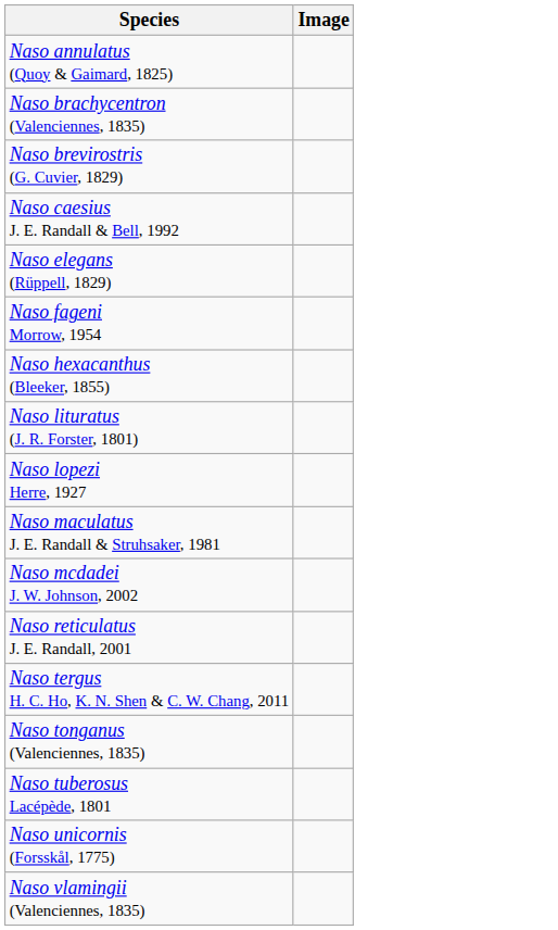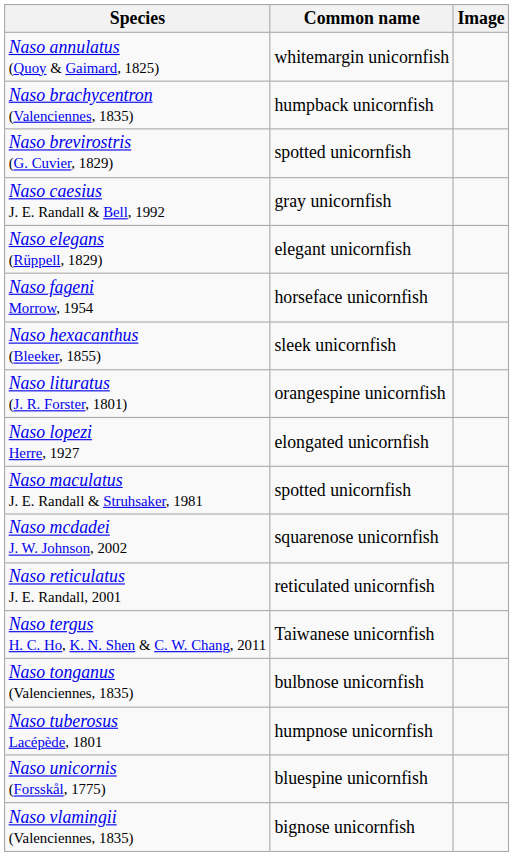+ column: Common name | whitemargin unicornfish | humpback unicornfish | spotted unicornfish | gray unicornfish | elegant unicornfish | horseface unicornfish | sleek unicornfish | orangespine unicornfish | elongated unicornfish | spotted unicornfish | squarenose unicornfish | reticulated unicornfish | Taiwanese unicornfish | bulbnose unicornfish | humpnose unicornfish | bluespine unicornfish | bignose unicornfish
